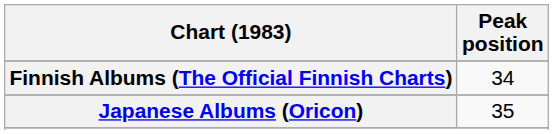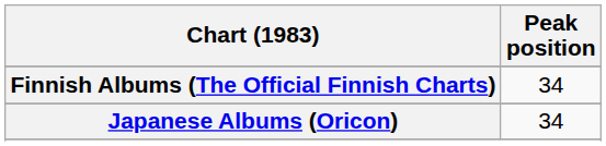Japanese Albums (Oricon) | Peak position: 35 -> 34
